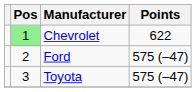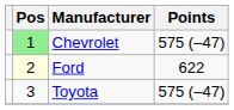Chevrolet | Points: 622 -> 575 (–47)
Ford | Pos: no background -> lightyellow background
Ford | Points: 575 (–47) -> 622
